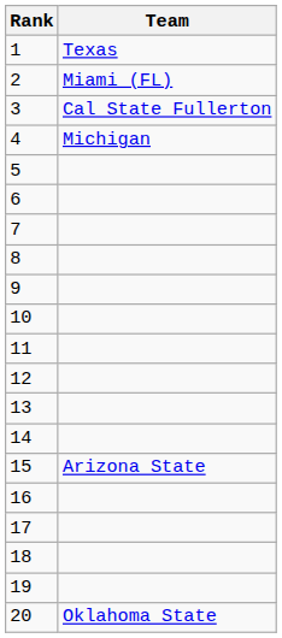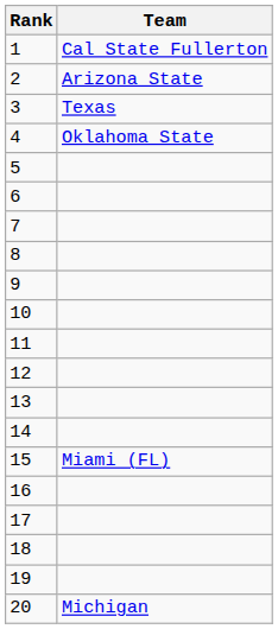1 | Team: Texas -> Cal State Fullerton
2 | Team: Miami (FL) -> Arizona State
3 | Team: Cal State Fullerton -> Texas
4 | Team: Michigan -> Oklahoma State
15 | Team: Arizona State -> Miami (FL)
20 | Team: Oklahoma State -> Michigan
